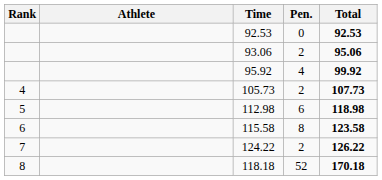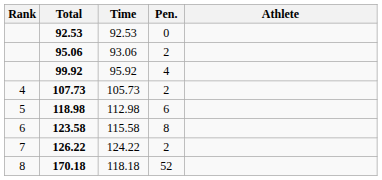columns swapped: Athlete <-> Total
